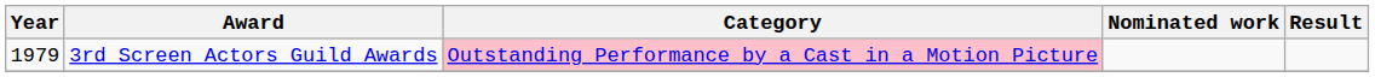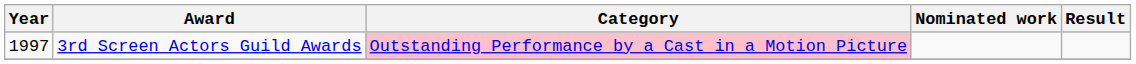3rd Screen Actors Guild Awards | Year: 1979 -> 1997
